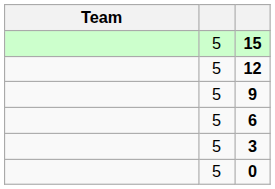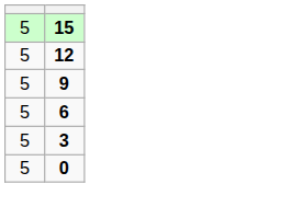- column: Team
